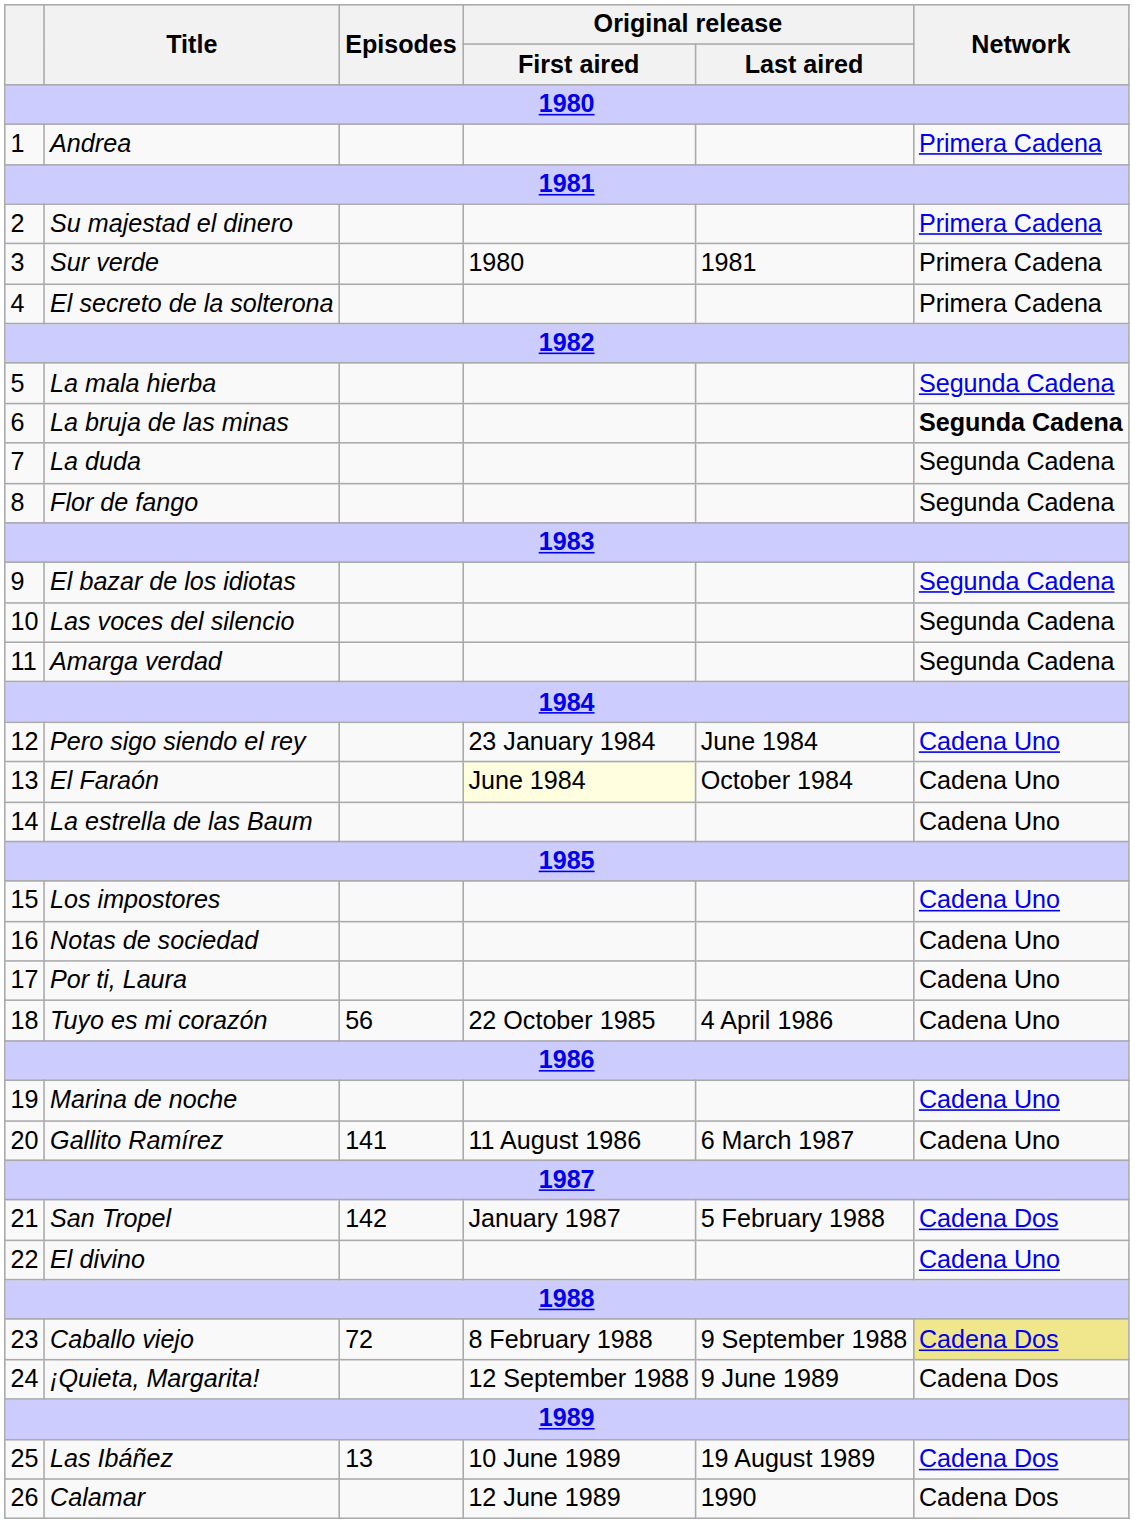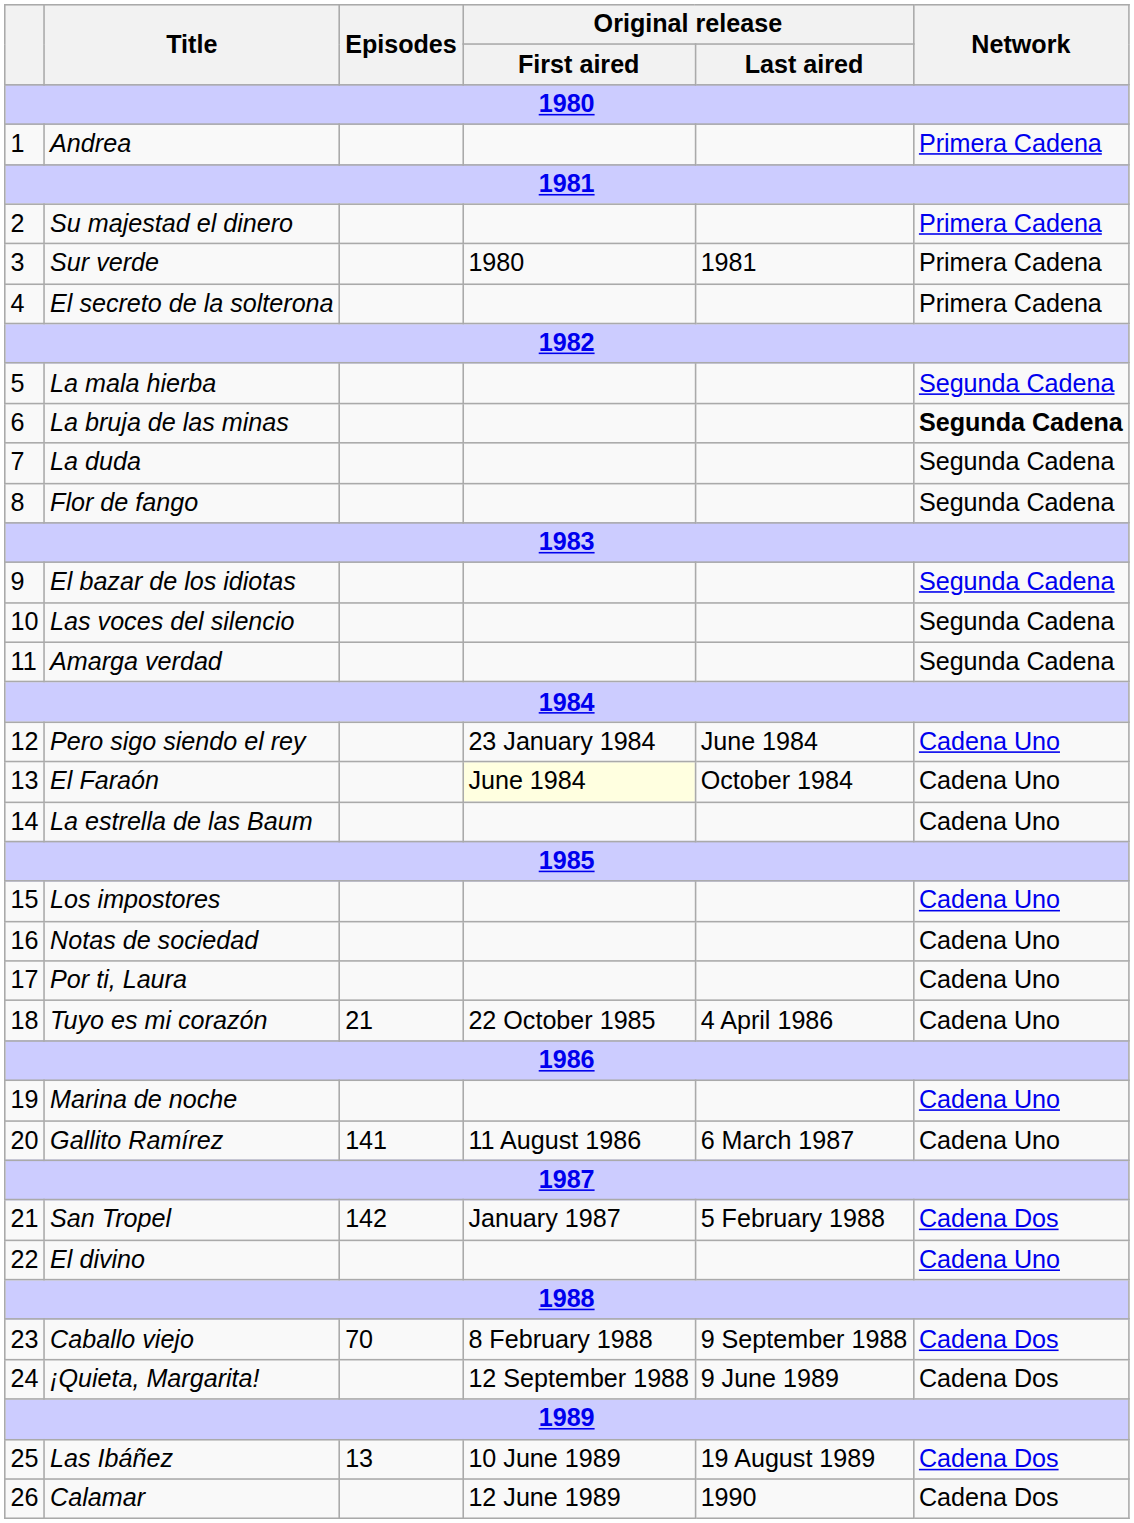Tuyo es mi corazón | Episodes: 56 -> 21
Caballo viejo | Episodes: 72 -> 70
Caballo viejo | Network: khaki background -> no background
